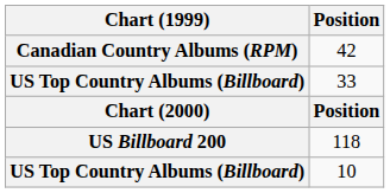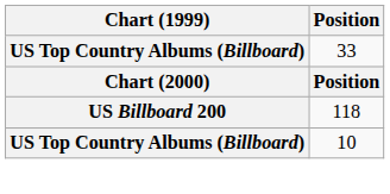- row: Canadian Country Albums (RPM) | 42
